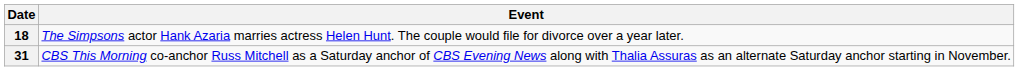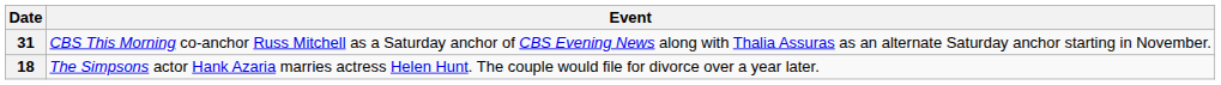rows swapped: 18 <-> 31
